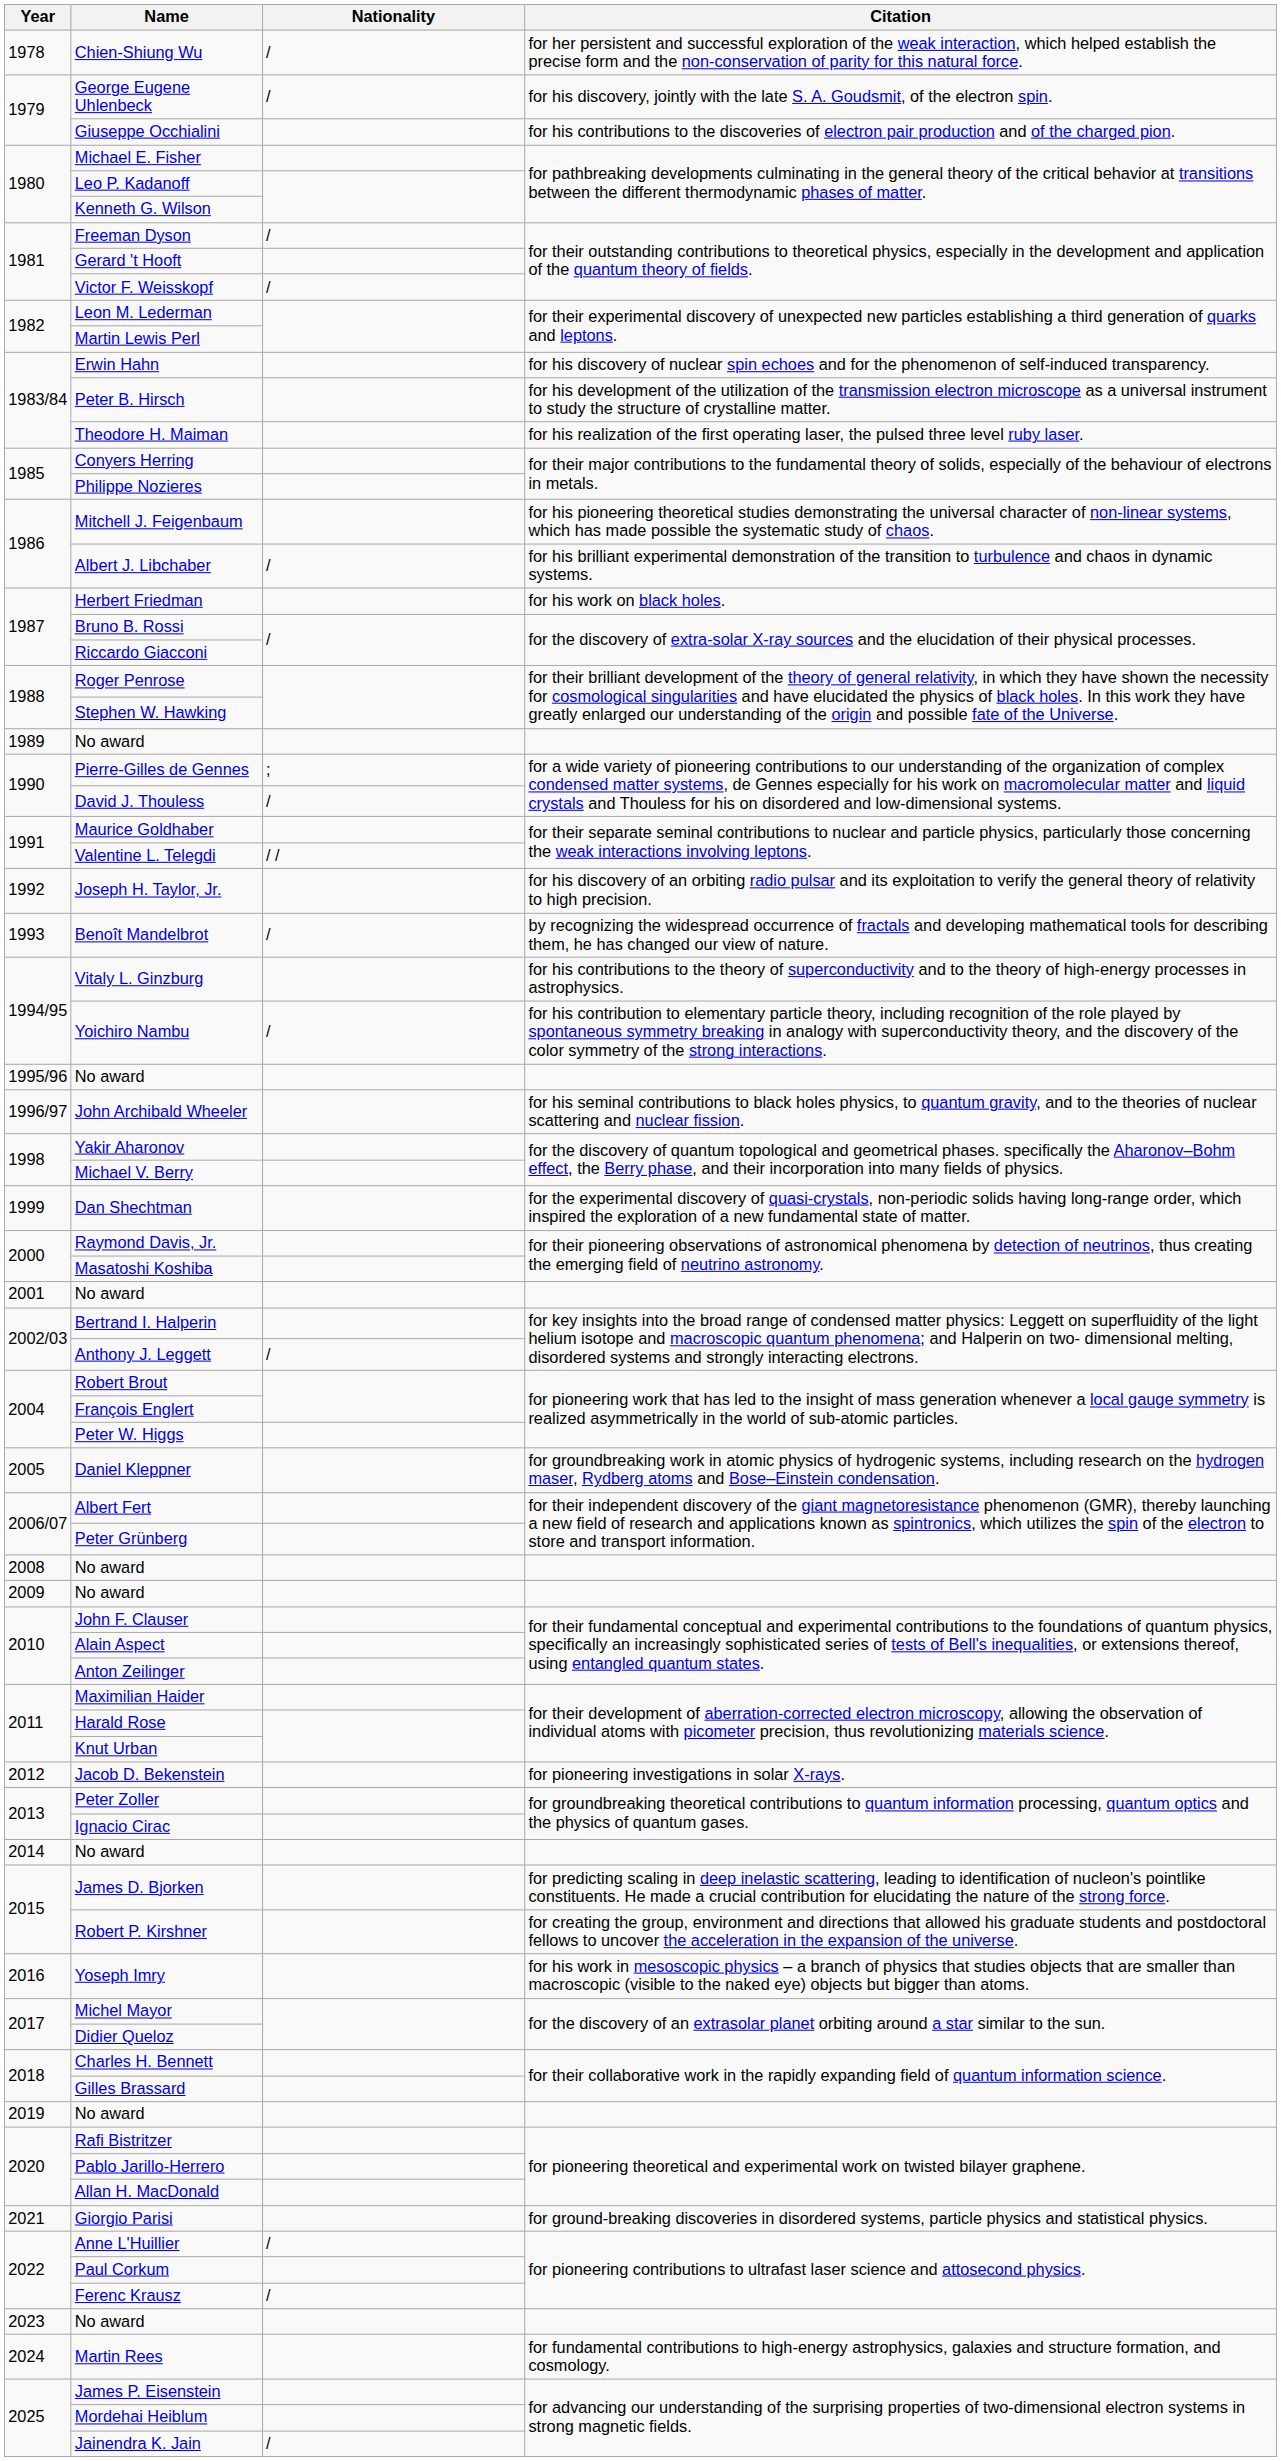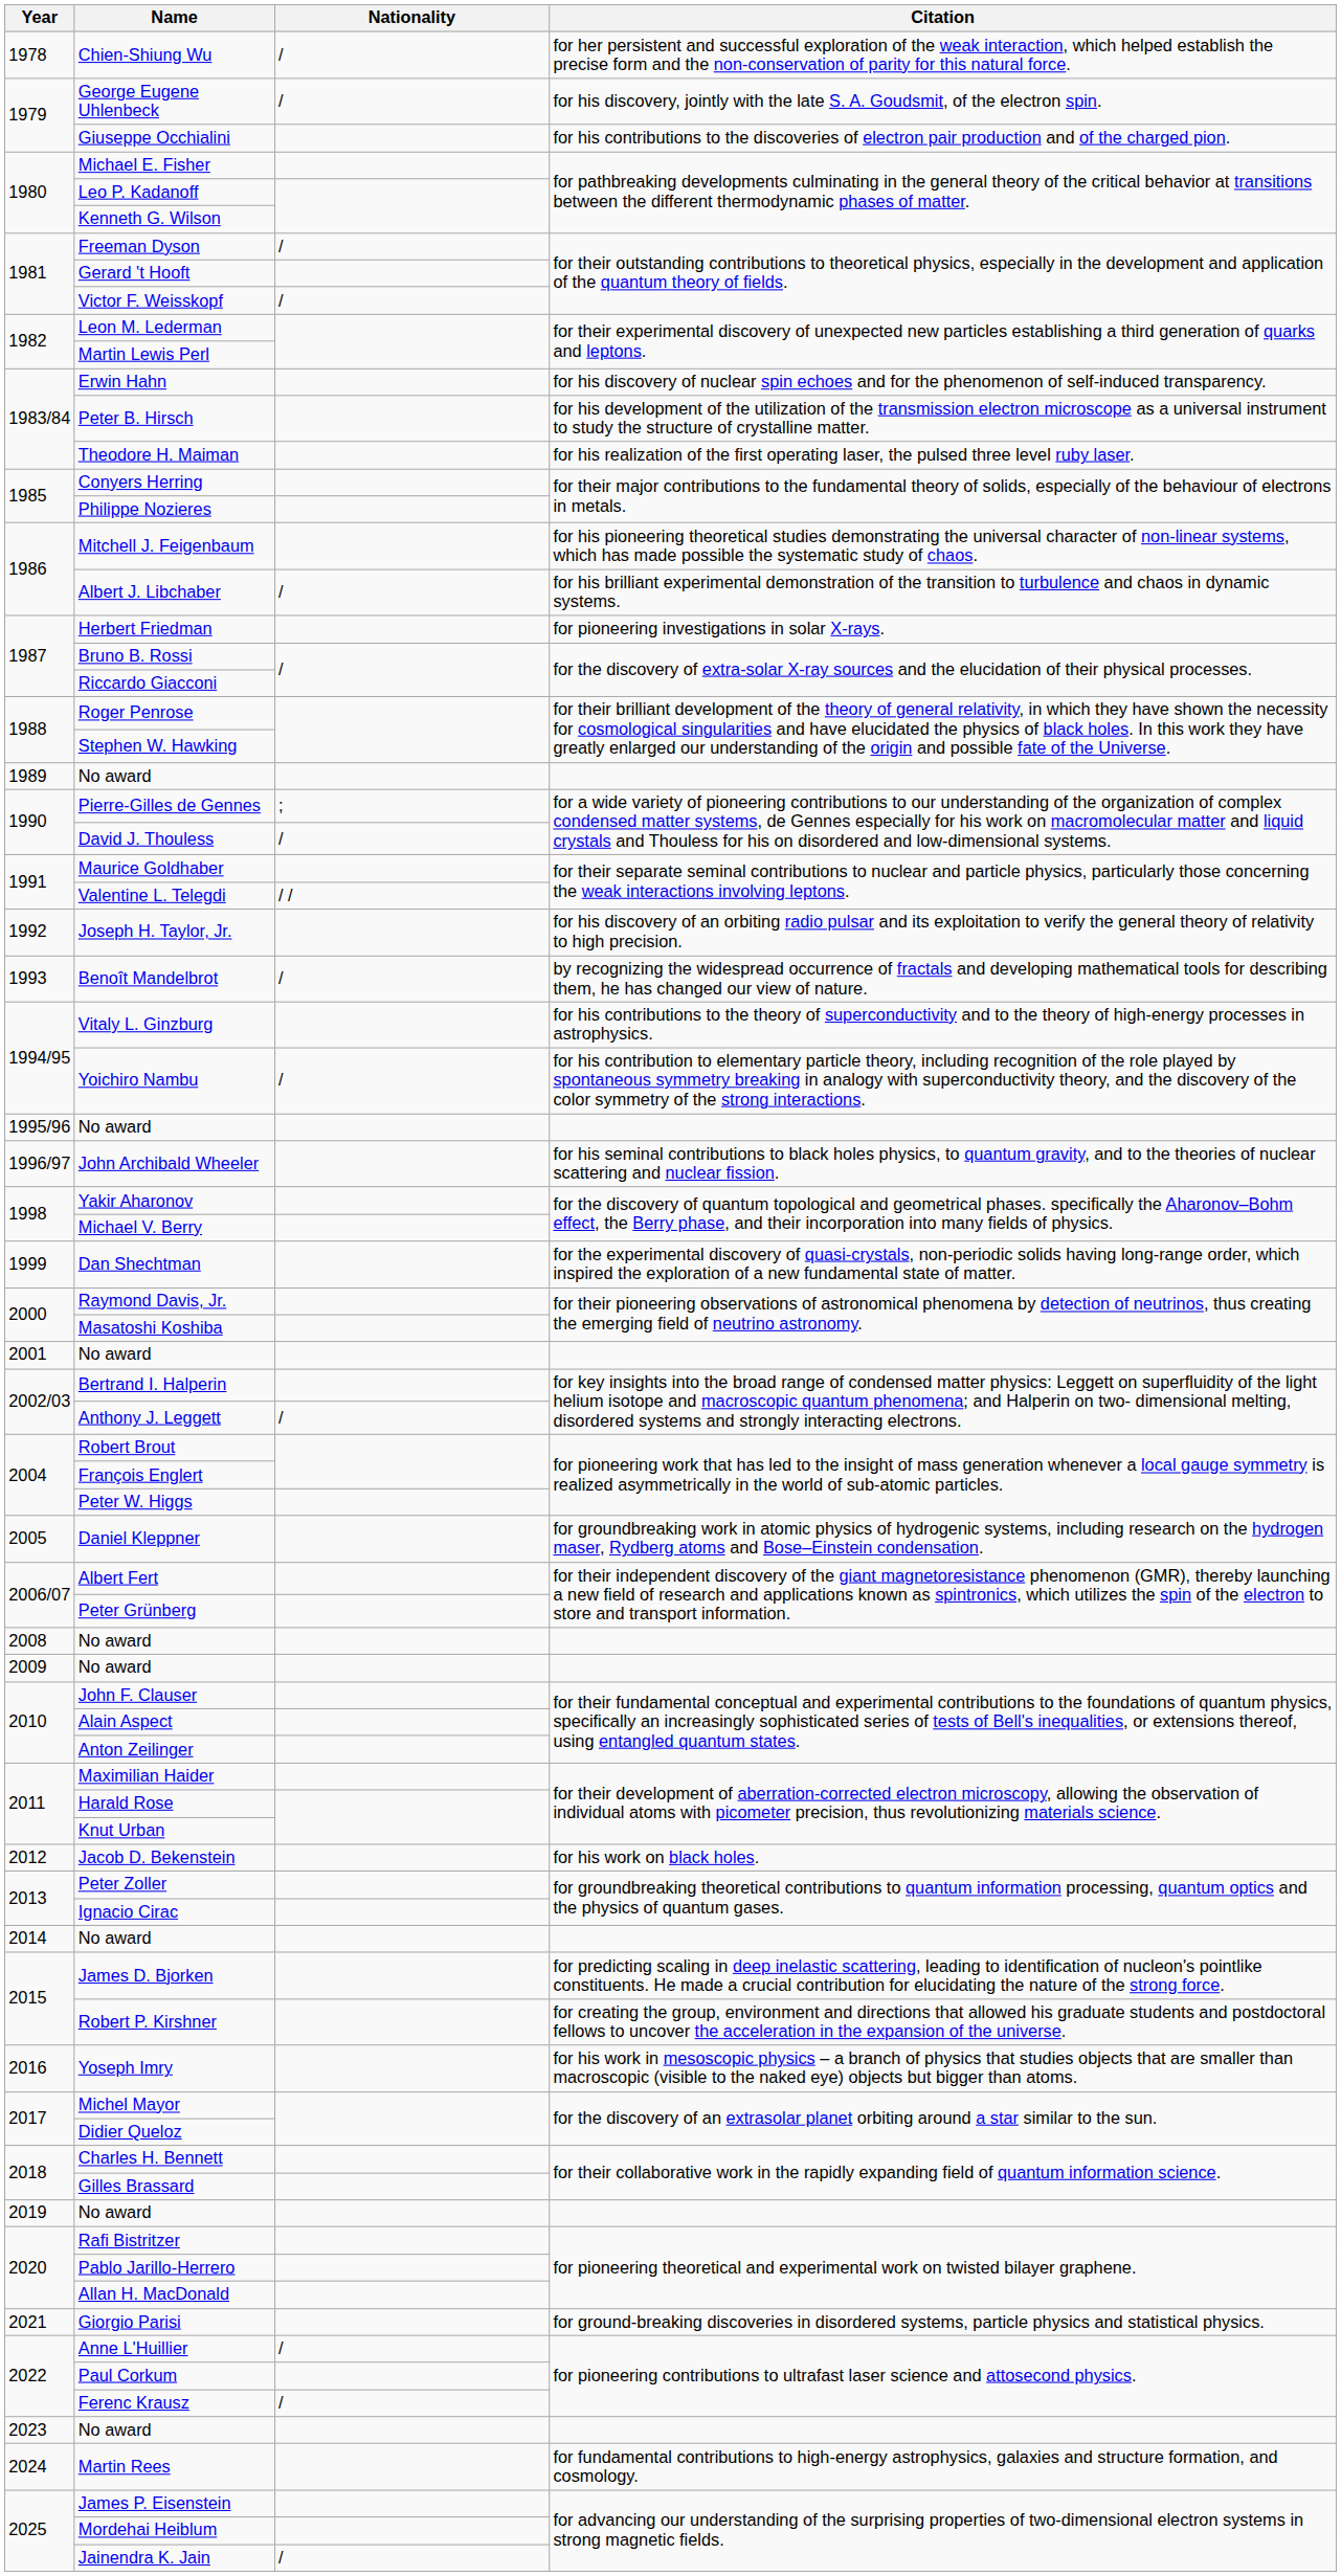Herbert Friedman | Citation: for his work on black holes. -> for pioneering investigations in solar X-rays.
Jacob D. Bekenstein | Citation: for pioneering investigations in solar X-rays. -> for his work on black holes.
